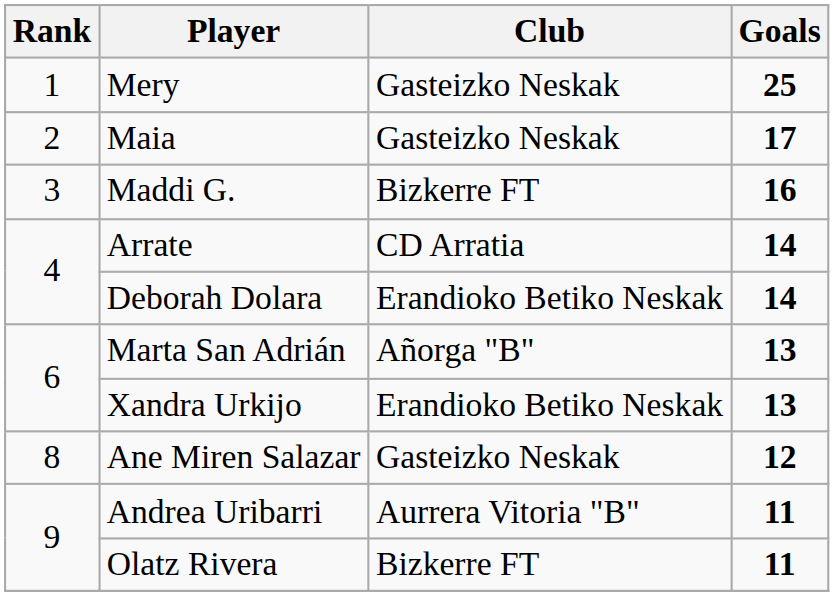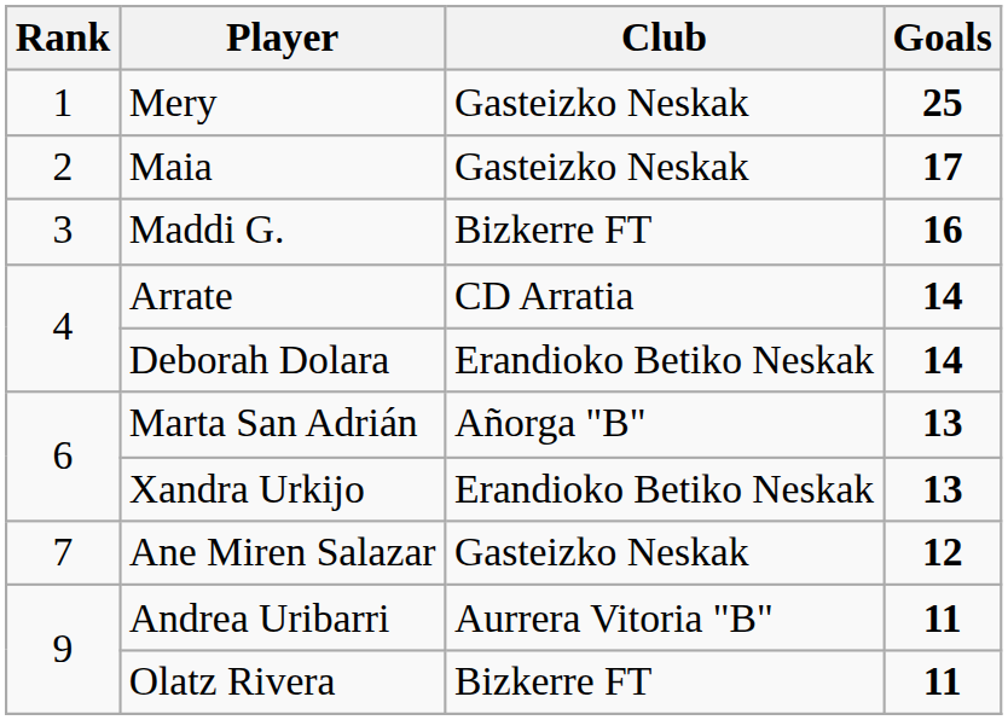Ane Miren Salazar | Rank: 8 -> 7
